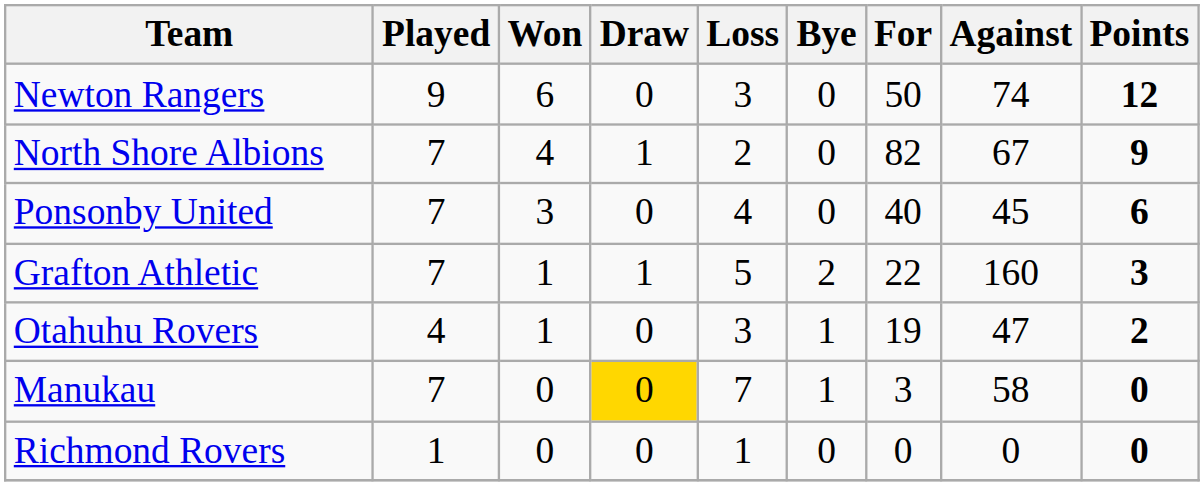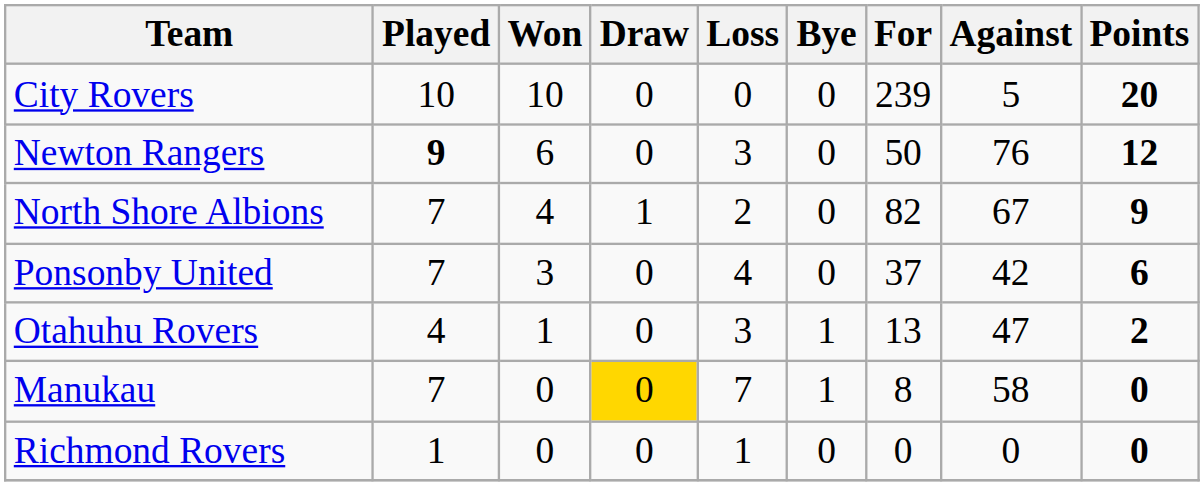+ row: City Rovers | 10 | 10 | 0 | 0 | 0 | 239 | 5 | 20
Newton Rangers | Played: normal -> bold
Newton Rangers | Against: 74 -> 76
Ponsonby United | For: 40 -> 37
Ponsonby United | Against: 45 -> 42
- row: Grafton Athletic | 7 | 1 | 1 | 5 | 2 | 22 | 160 | 3
Otahuhu Rovers | For: 19 -> 13
Manukau | For: 3 -> 8
